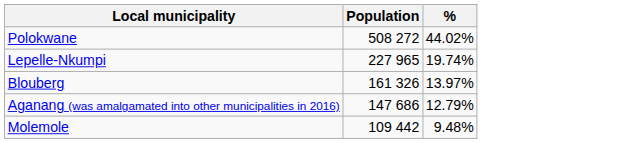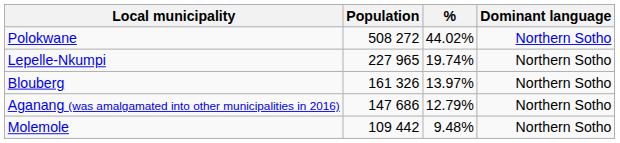+ column: Dominant language | Northern Sotho | Northern Sotho | Northern Sotho | Northern Sotho | Northern Sotho
